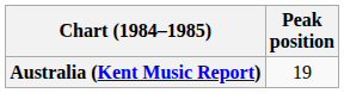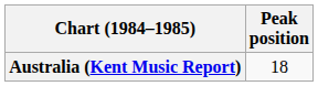Australia (Kent Music Report) | Peak position: 19 -> 18
